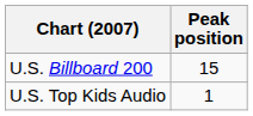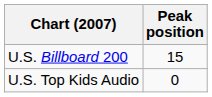U.S. Top Kids Audio | Peak position: 1 -> 0
